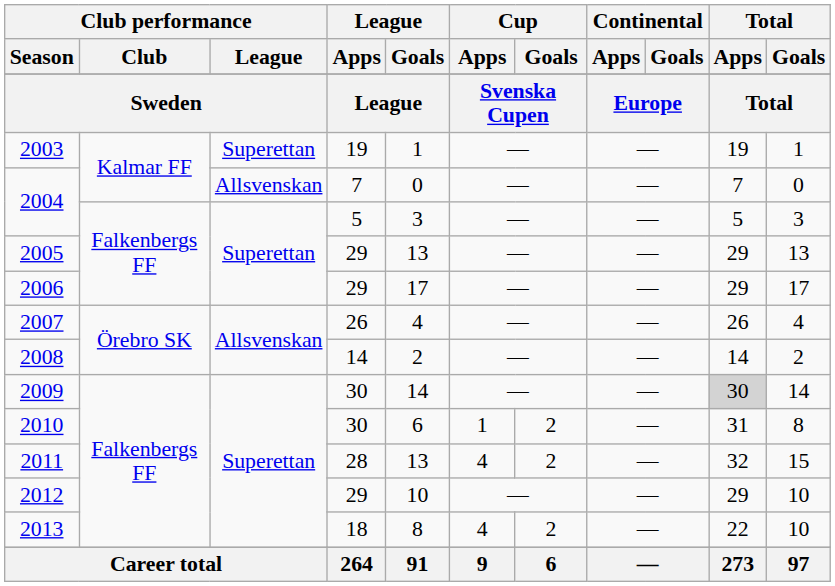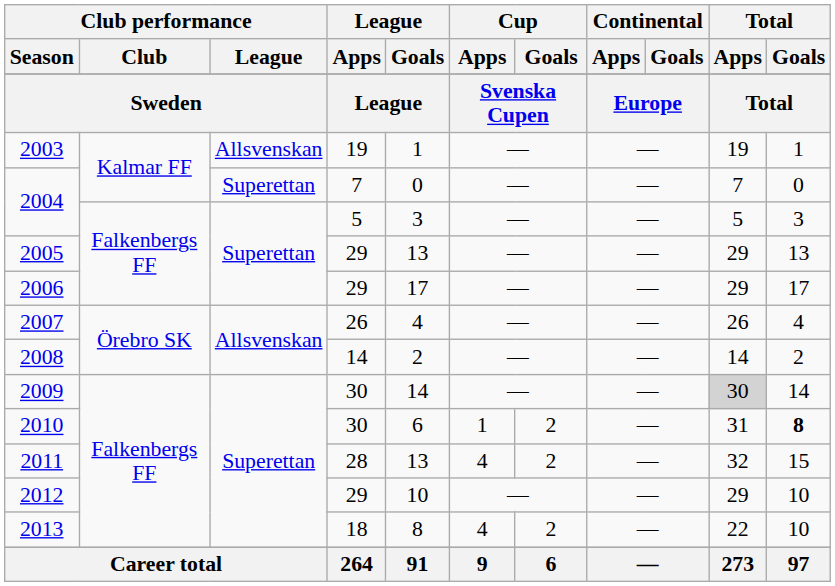2003 | Club performance / League: Superettan -> Allsvenskan
2004 / 7 | Club performance / League: Allsvenskan -> Superettan
2010 | Total / Goals: normal -> bold
